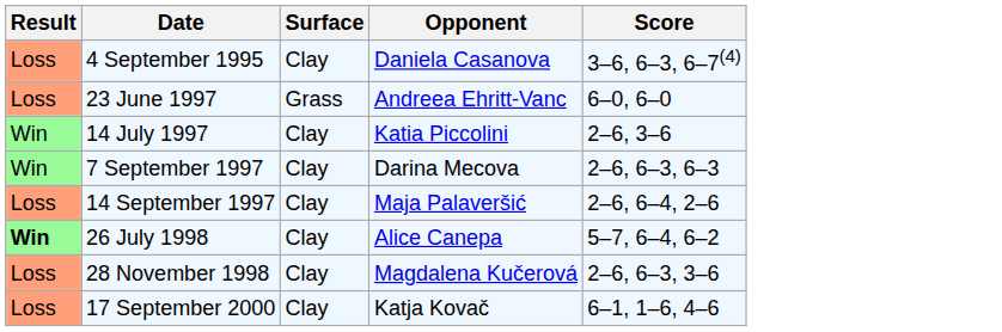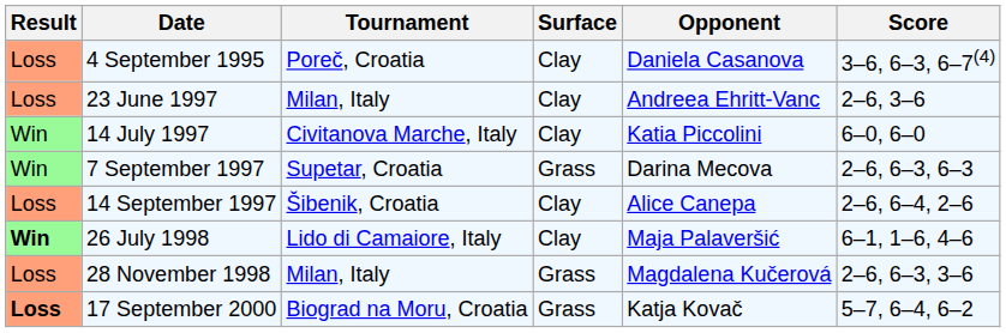+ column: Tournament | Poreč, Croatia | Milan, Italy | Civitanova Marche, Italy | Supetar, Croatia | Šibenik, Croatia | Lido di Camaiore, Italy | Milan, Italy | Biograd na Moru, Croatia
23 June 1997 | Surface: Grass -> Clay
23 June 1997 | Score: 6–0, 6–0 -> 2–6, 3–6
14 July 1997 | Score: 2–6, 3–6 -> 6–0, 6–0
7 September 1997 | Surface: Clay -> Grass
14 September 1997 | Opponent: Maja Palaveršić -> Alice Canepa
26 July 1998 | Opponent: Alice Canepa -> Maja Palaveršić
26 July 1998 | Score: 5–7, 6–4, 6–2 -> 6–1, 1–6, 4–6
28 November 1998 | Surface: Clay -> Grass
17 September 2000 | Result: normal -> bold
17 September 2000 | Surface: Clay -> Grass
17 September 2000 | Score: 6–1, 1–6, 4–6 -> 5–7, 6–4, 6–2
